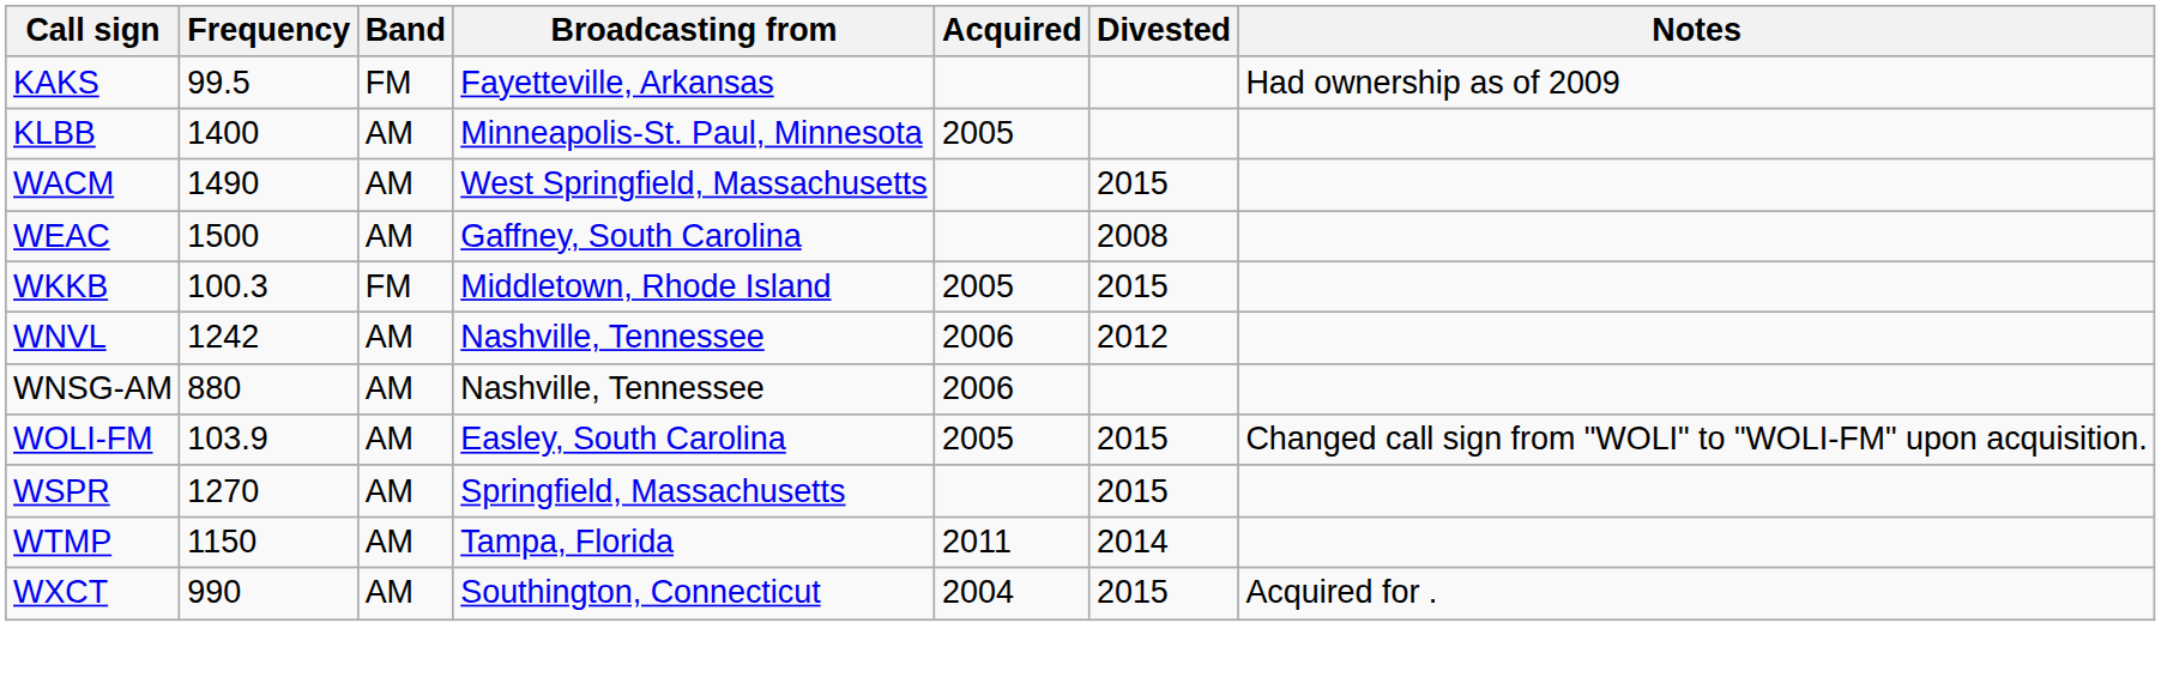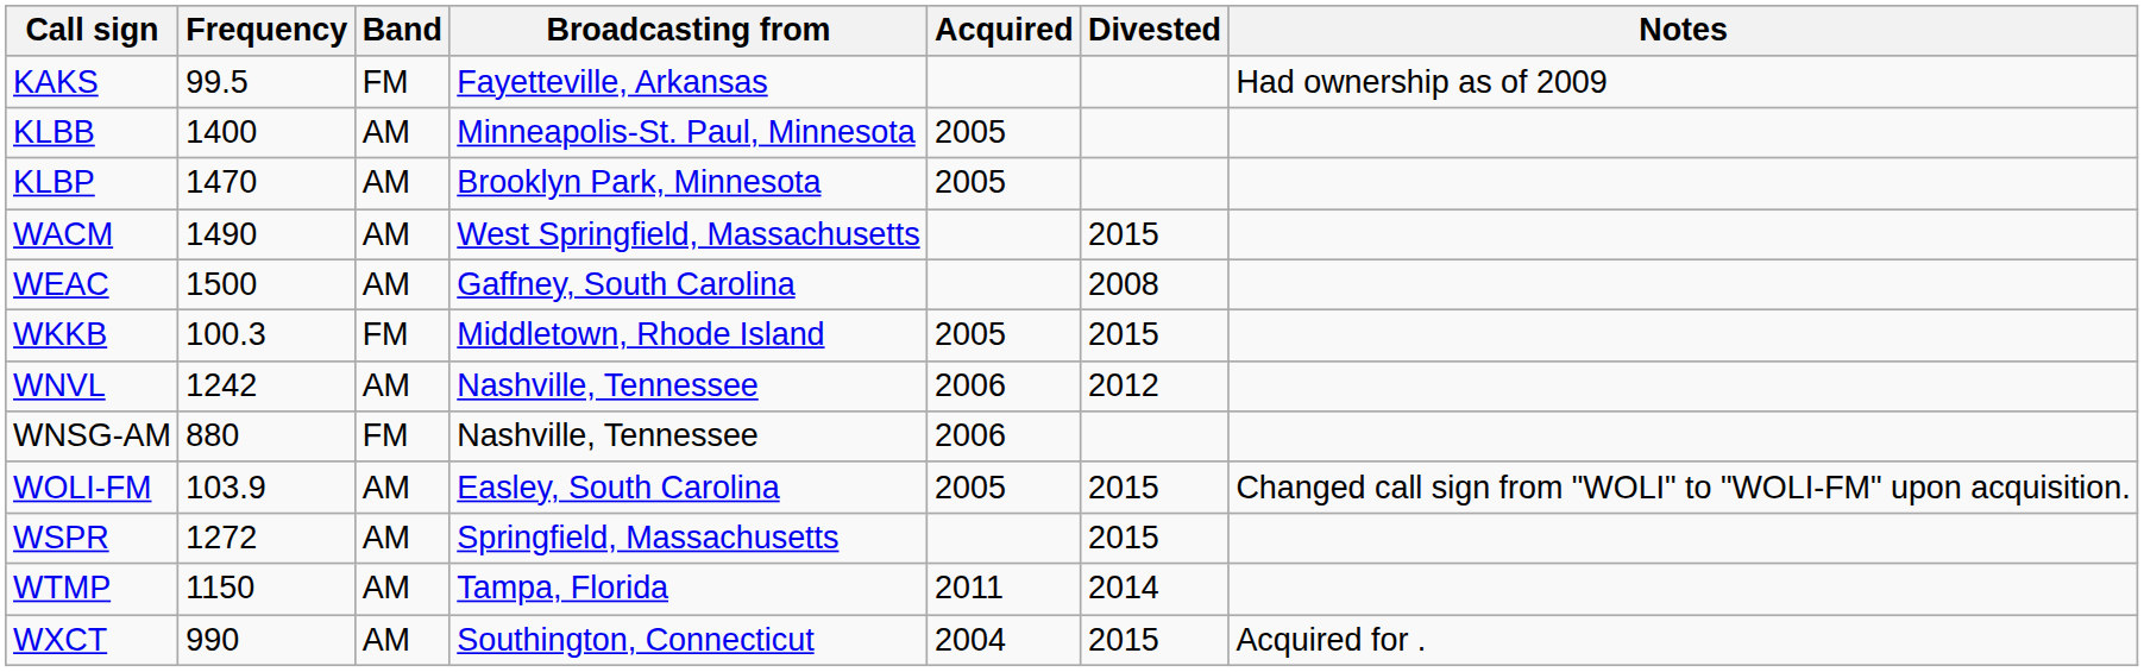+ row: KLBP | 1470 | AM | Brooklyn Park, Minnesota | 2005
WNSG-AM | Band: AM -> FM
WSPR | Frequency: 1270 -> 1272
